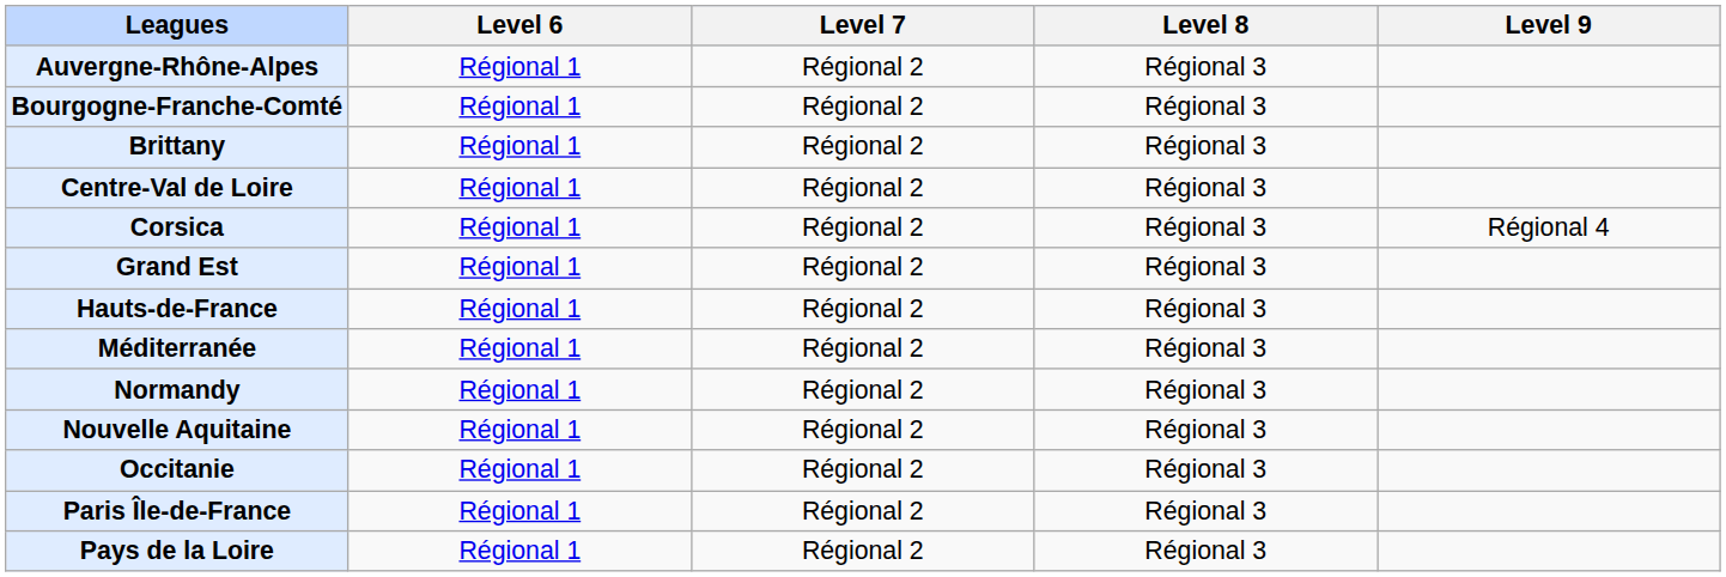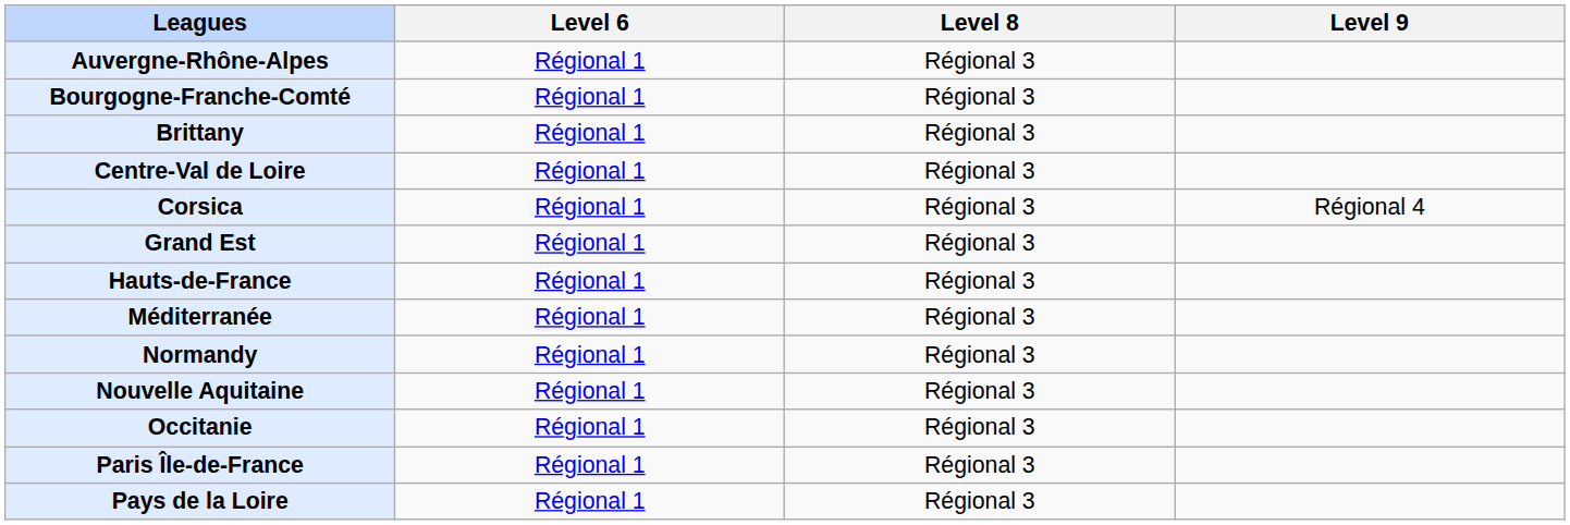- column: Level 7 | Régional 2 | Régional 2 | Régional 2 | Régional 2 | Régional 2 | Régional 2 | Régional 2 | Régional 2 | Régional 2 | Régional 2 | Régional 2 | Régional 2 | Régional 2
